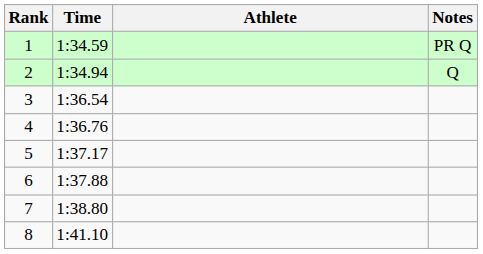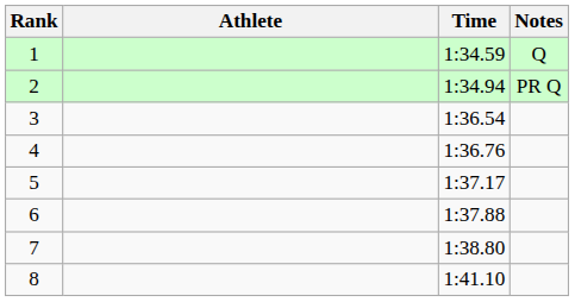columns swapped: Athlete <-> Time
1 | Notes: PR Q -> Q
2 | Notes: Q -> PR Q
